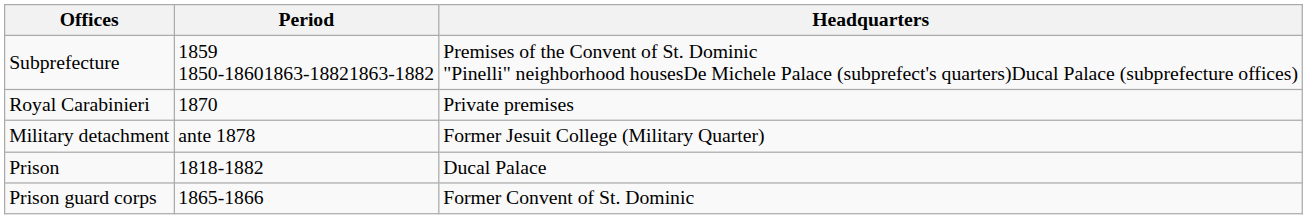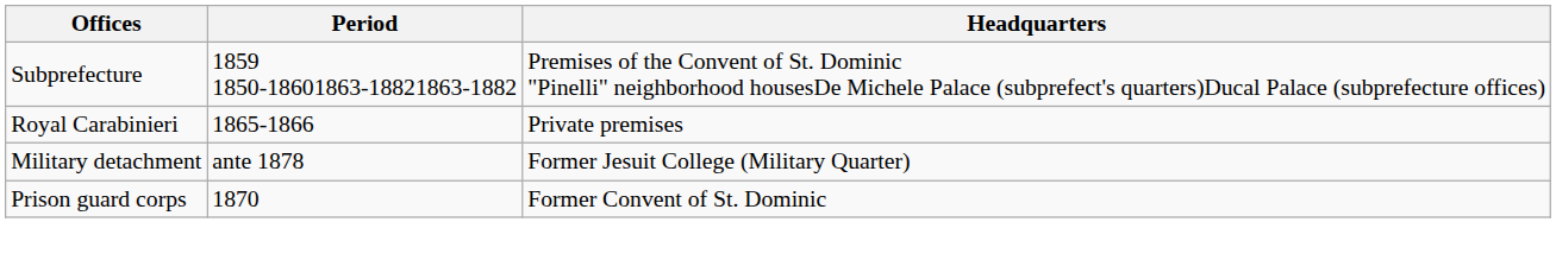Royal Carabinieri | Period: 1870 -> 1865-1866
- row: Prison | 1818-1882 | Ducal Palace
Prison guard corps | Period: 1865-1866 -> 1870
